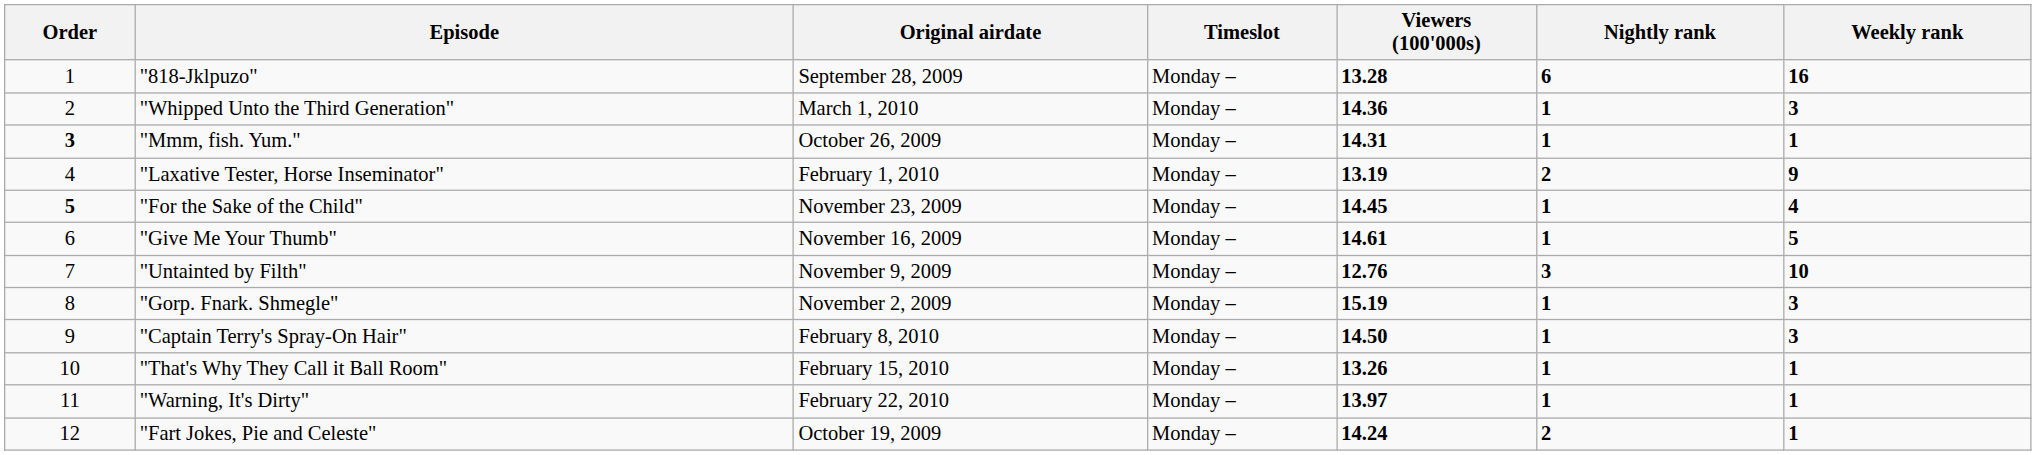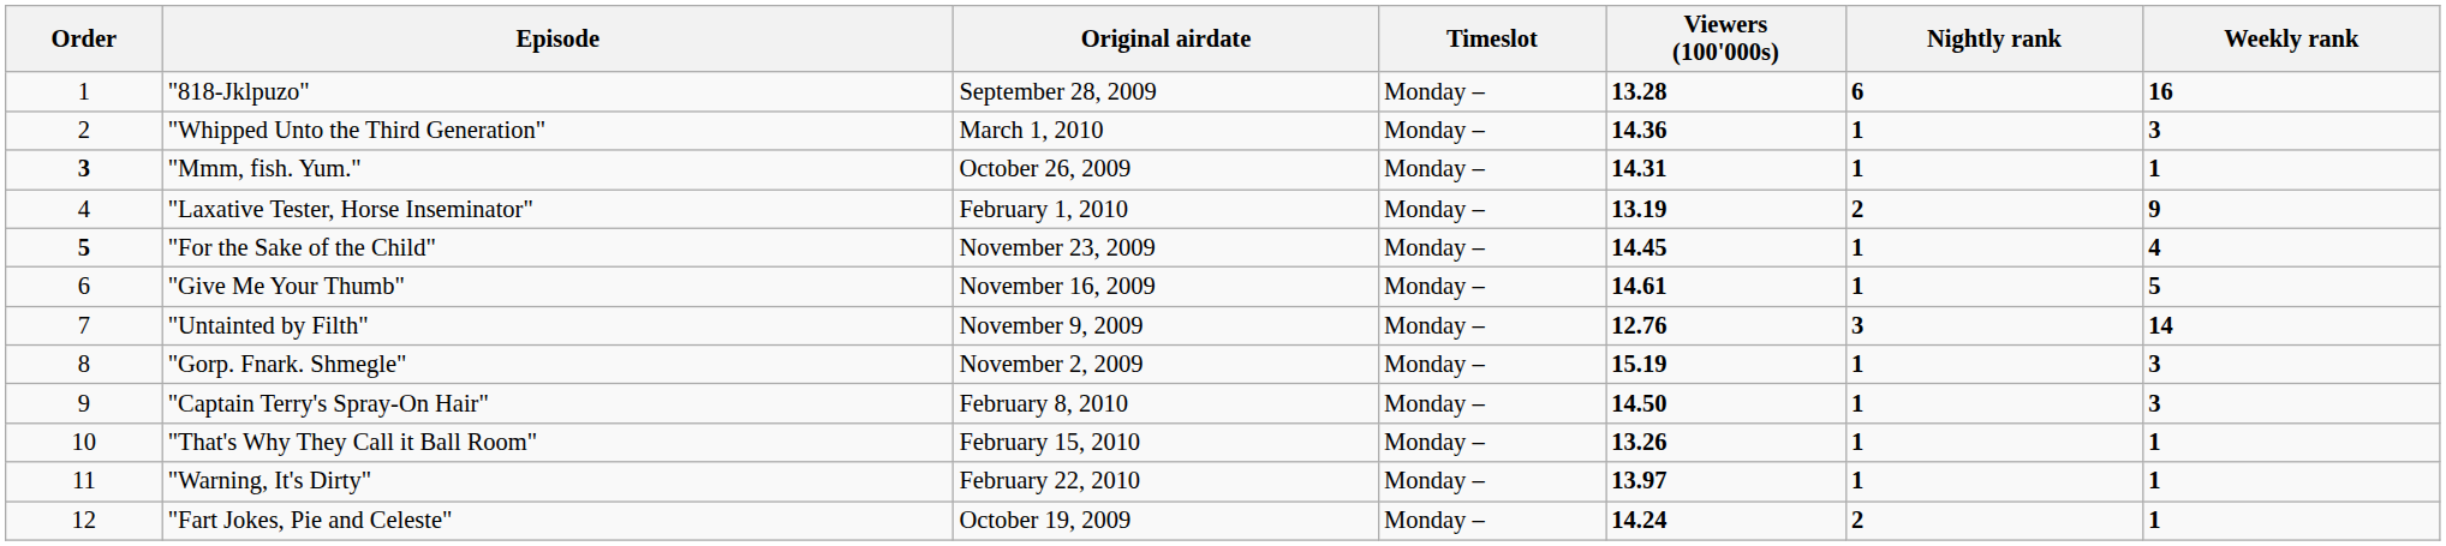"Untainted by Filth" | Weekly rank: 10 -> 14
